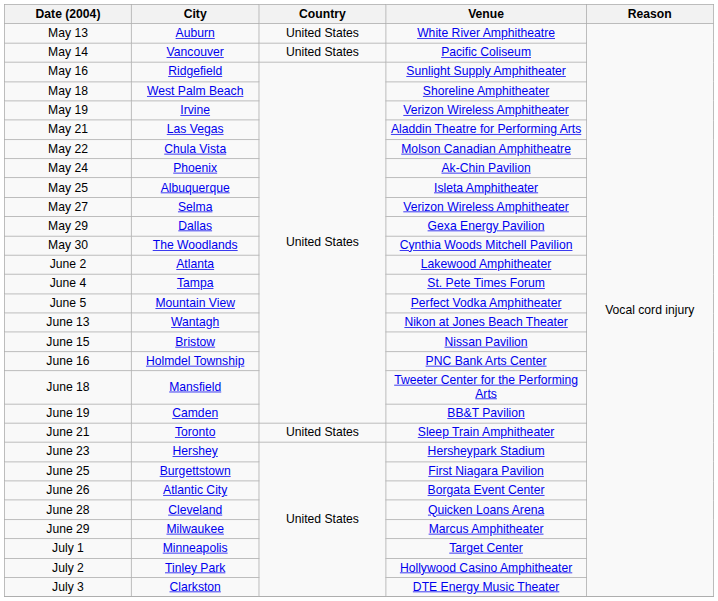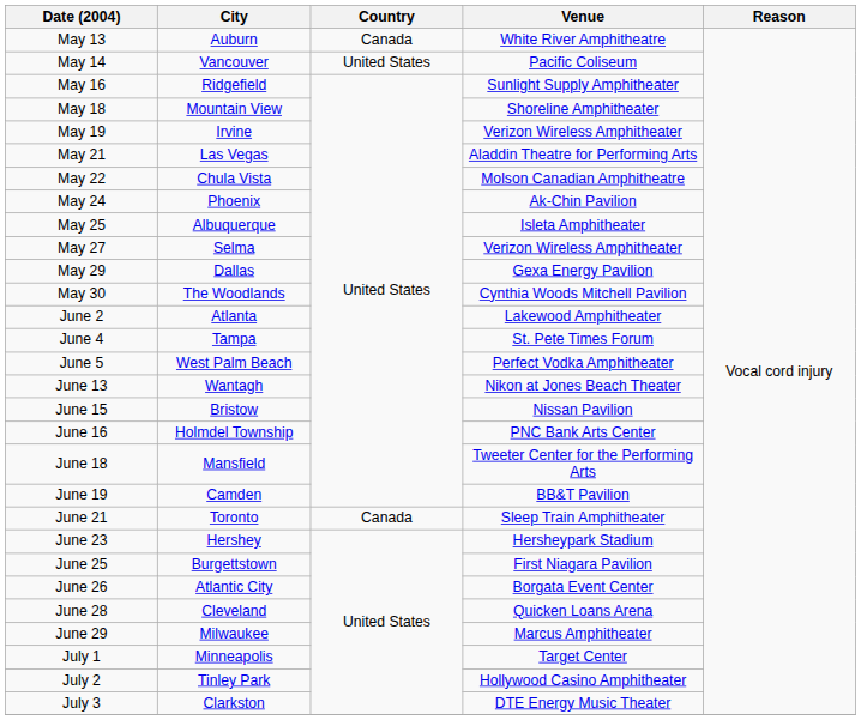May 13 | Country: United States -> Canada
May 18 | City: West Palm Beach -> Mountain View
June 5 | City: Mountain View -> West Palm Beach
June 21 | Country: United States -> Canada
